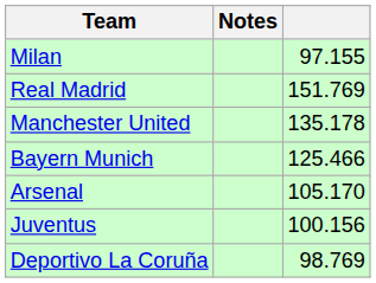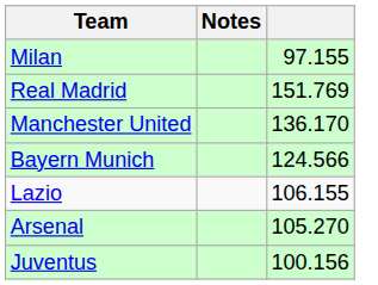Manchester United | column 3: 135.178 -> 136.170
Bayern Munich | column 3: 125.466 -> 124.566
+ row: Lazio | 106.155
Arsenal | column 3: 105.170 -> 105.270
- row: Deportivo La Coruña | 98.769
